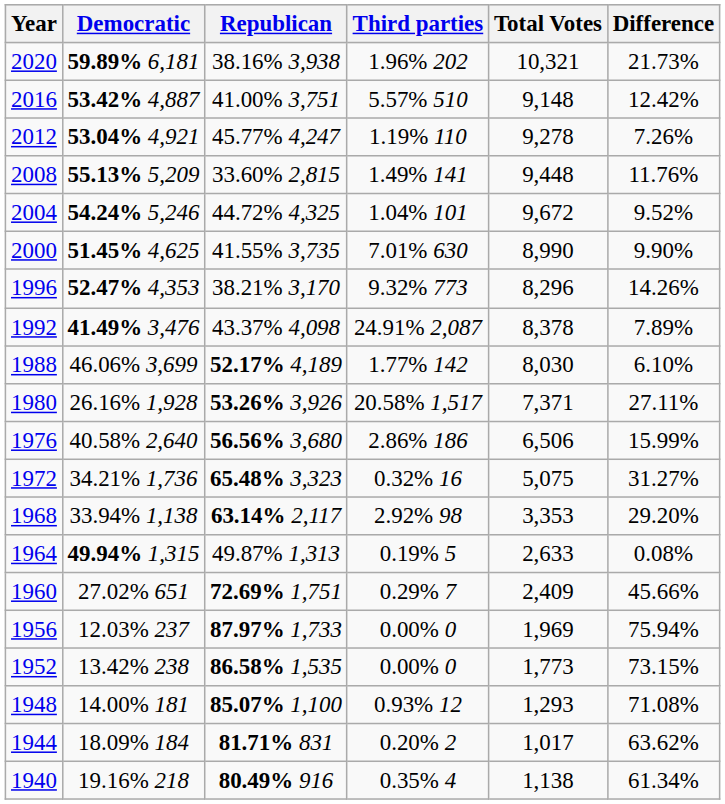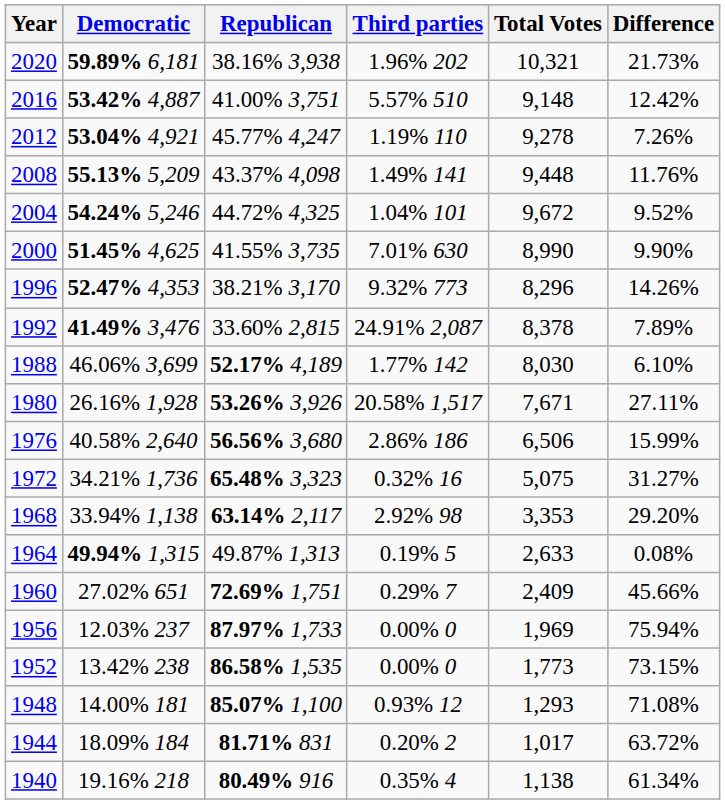2008 | Republican: 33.60% 2,815 -> 43.37% 4,098
1992 | Republican: 43.37% 4,098 -> 33.60% 2,815
1980 | Total Votes: 7,371 -> 7,671
1944 | Difference: 63.62% -> 63.72%
